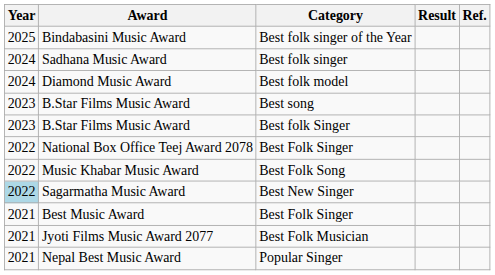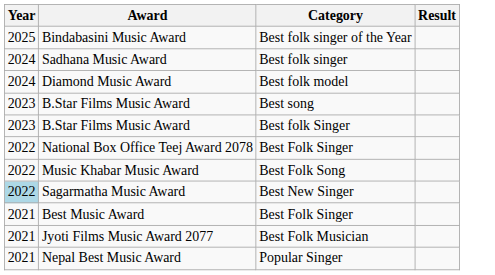- column: Ref.
